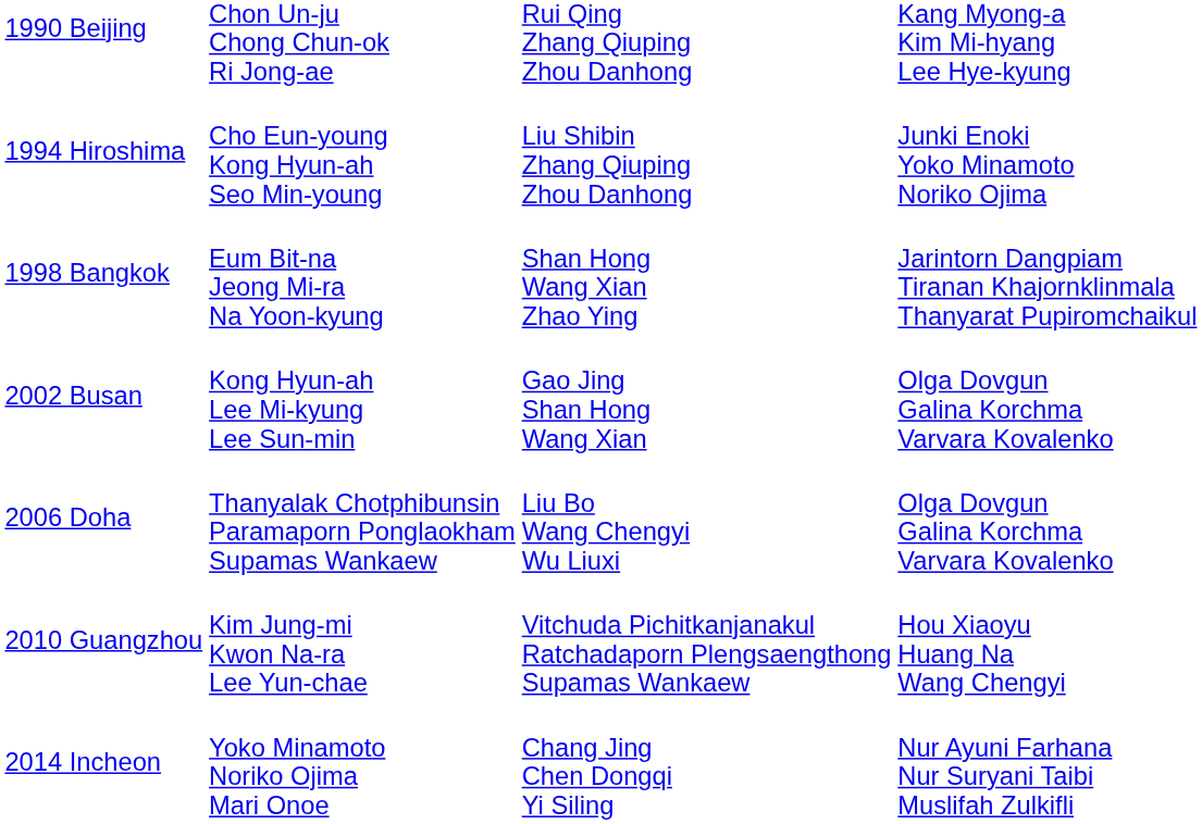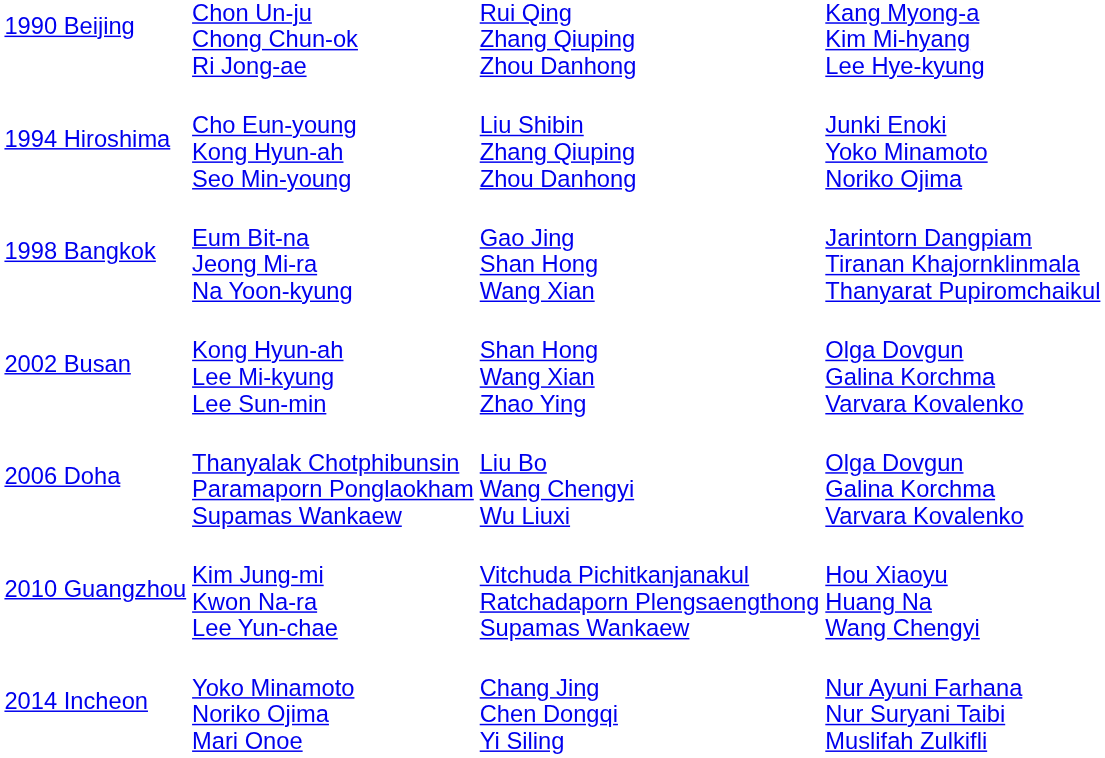1998 Bangkok | column 3: Shan Hong Wang Xian Zhao Ying -> Gao Jing Shan Hong Wang Xian
2002 Busan | column 3: Gao Jing Shan Hong Wang Xian -> Shan Hong Wang Xian Zhao Ying
